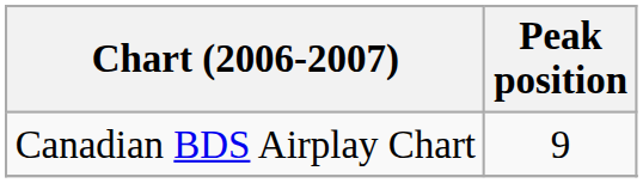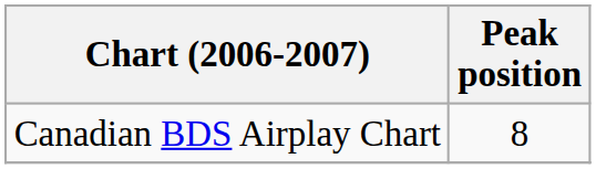Canadian BDS Airplay Chart | Peak position: 9 -> 8
